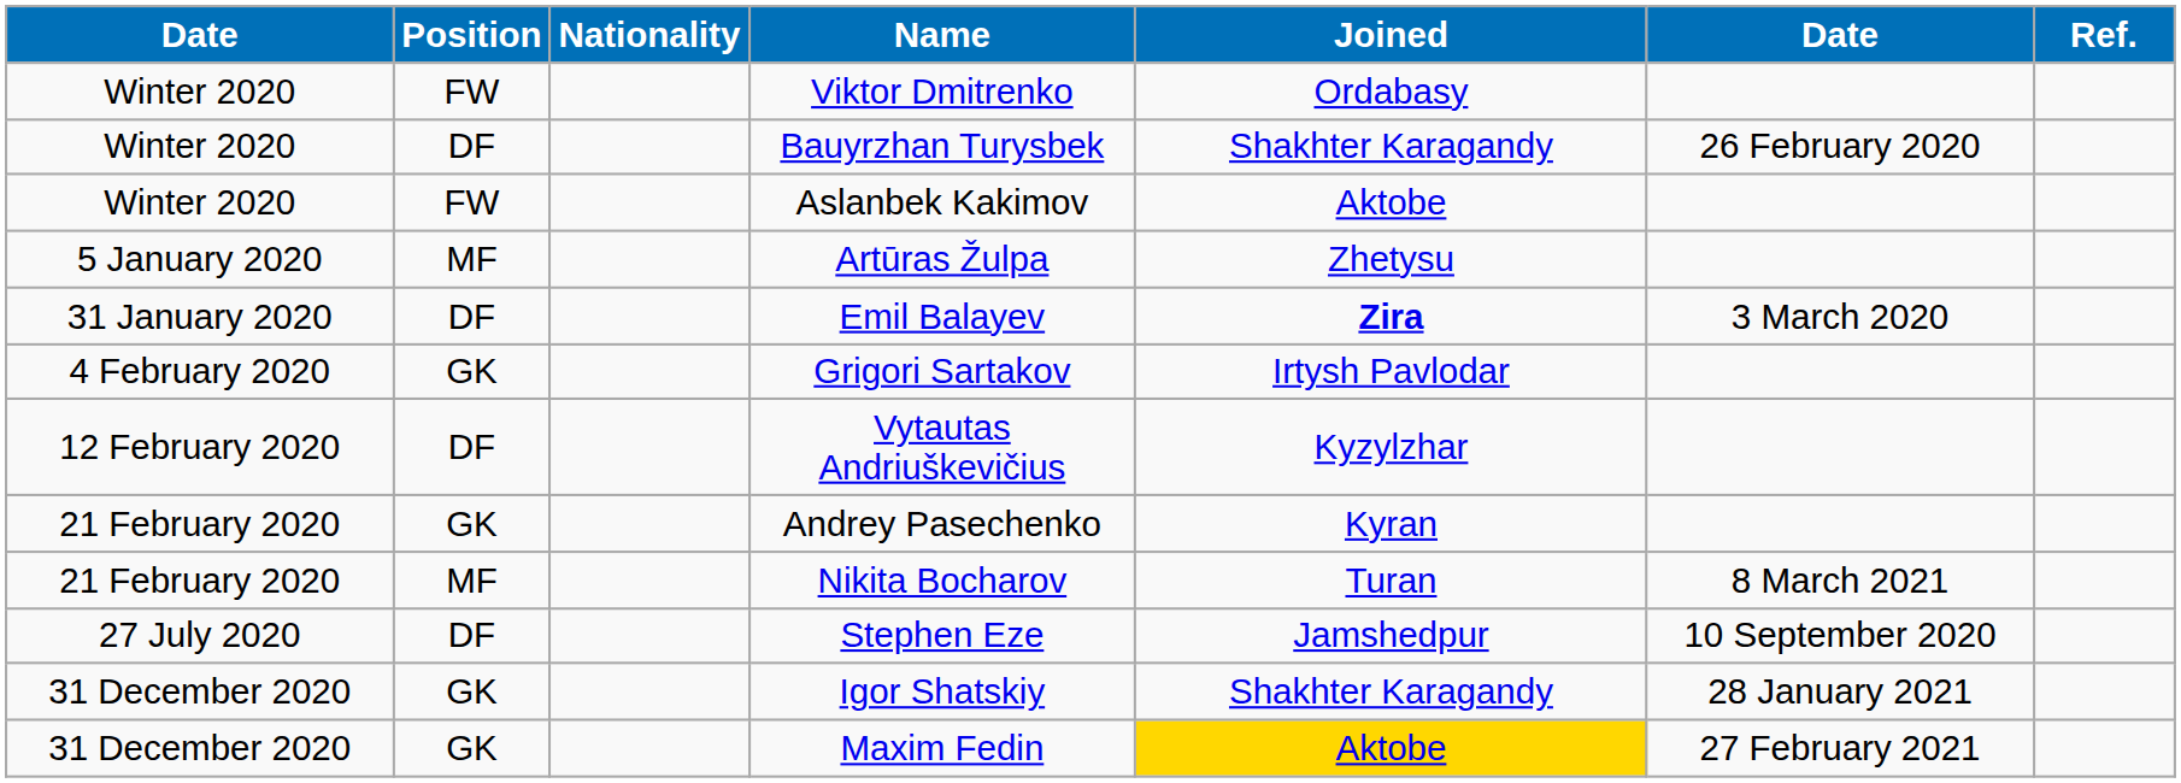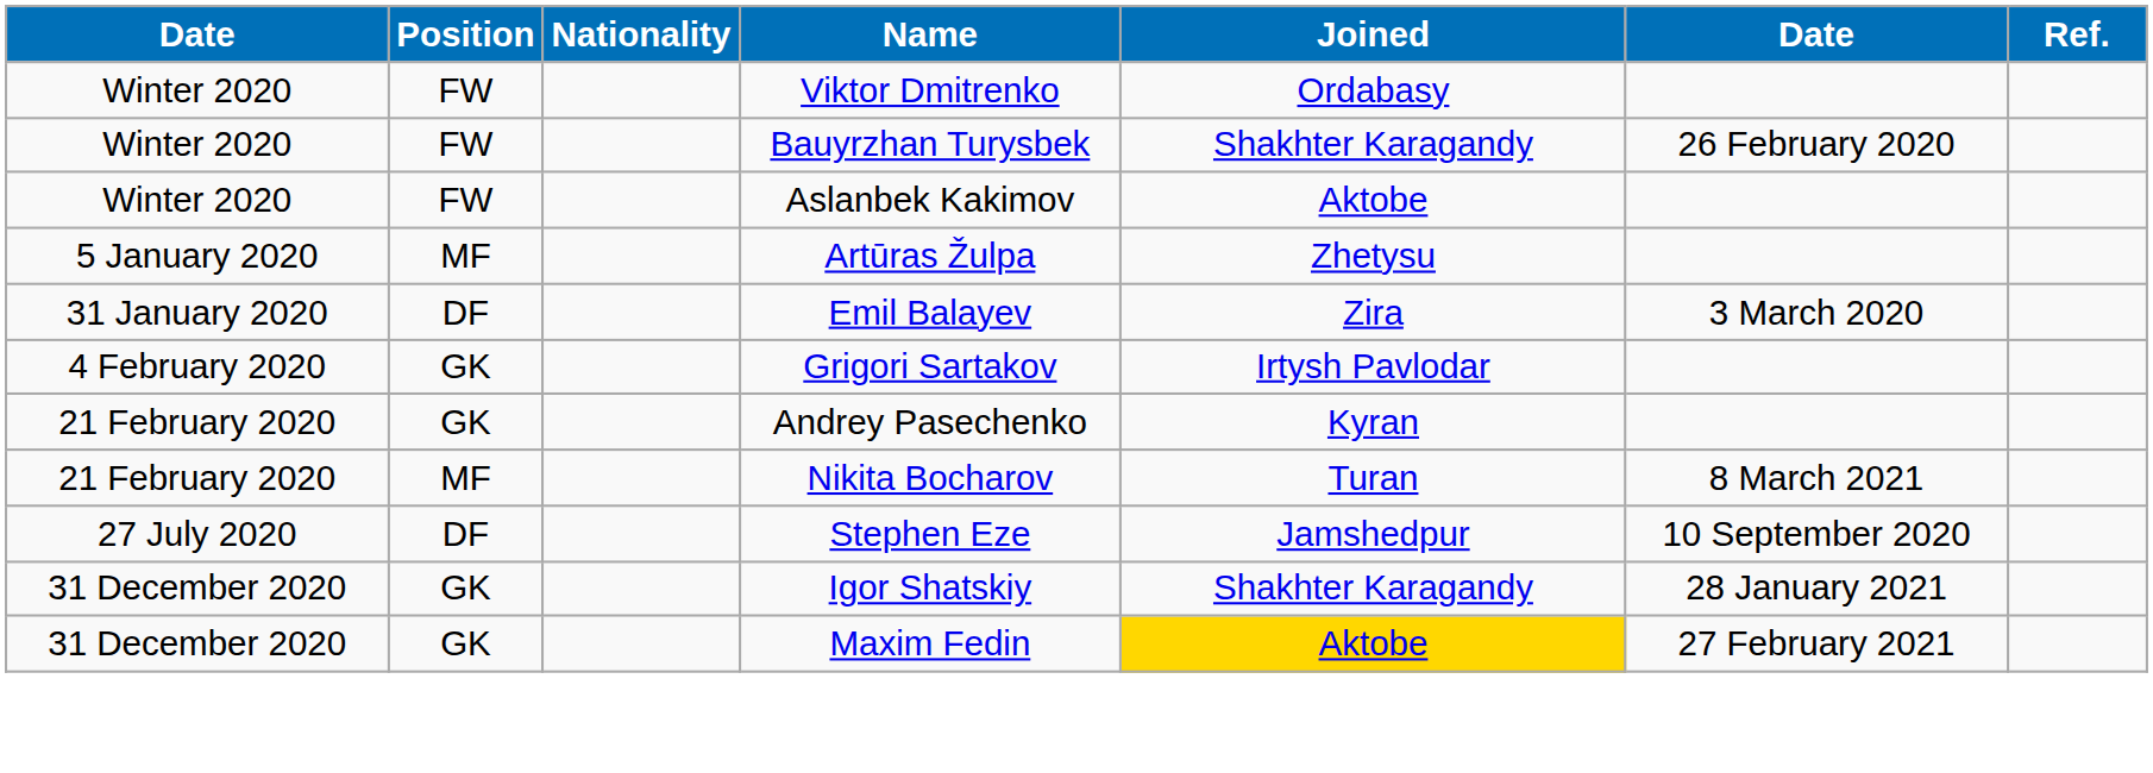Bauyrzhan Turysbek | Position: DF -> FW
Emil Balayev | Joined: bold -> normal
- row: 12 February 2020 | DF | Vytautas Andriuškevičius | Kyzylzhar
